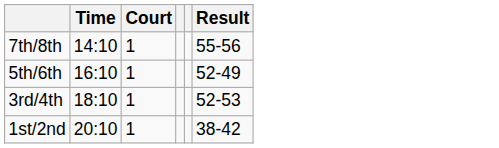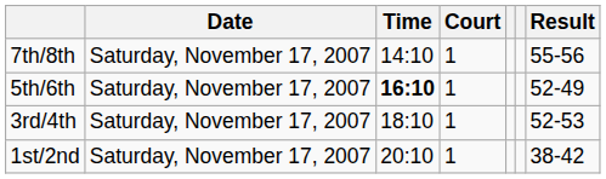+ column: Date | Saturday, November 17, 2007 | Saturday, November 17, 2007 | Saturday, November 17, 2007 | Saturday, November 17, 2007
5th/6th | Time: normal -> bold
